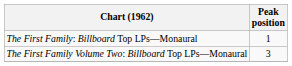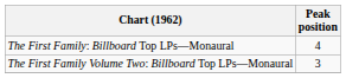The First Family: Billboard Top LPs—Monaural | Peak position: 1 -> 4
